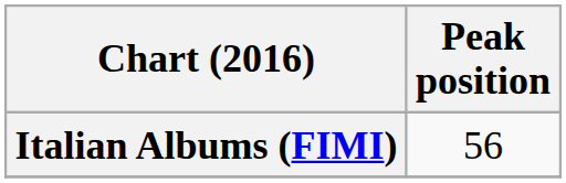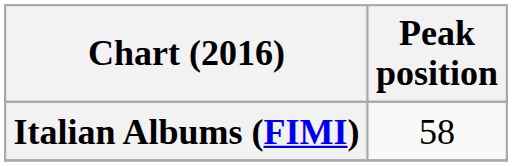Italian Albums (FIMI) | Peak position: 56 -> 58
